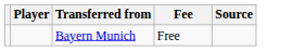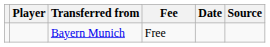+ column: Date
